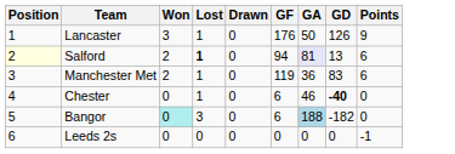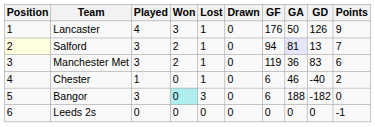+ column: Played | 4 | 3 | 3 | 1 | 3 | 0
Salford | Lost: bold -> normal
Salford | Points: 6 -> 7
Chester | GD: bold -> normal
Chester | Points: 0 -> 2
Bangor | GA: lightblue background -> no background
